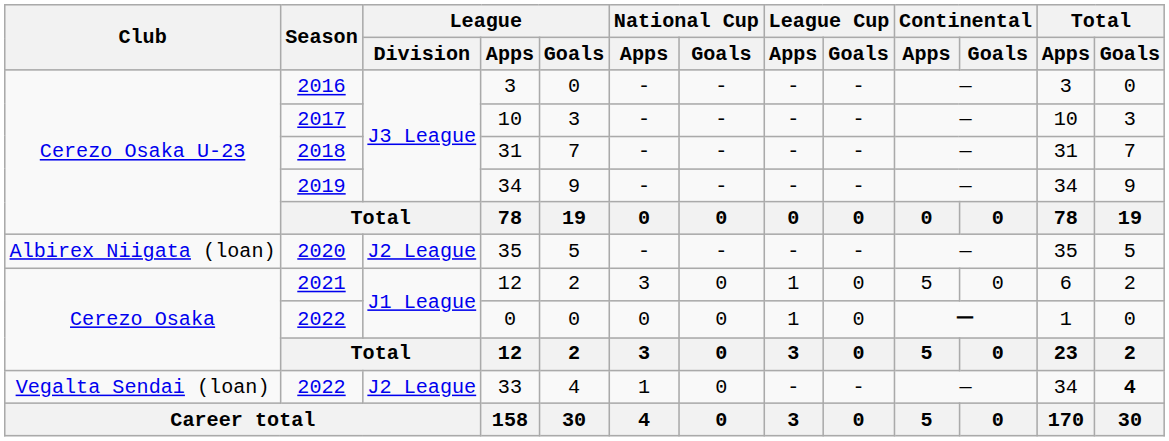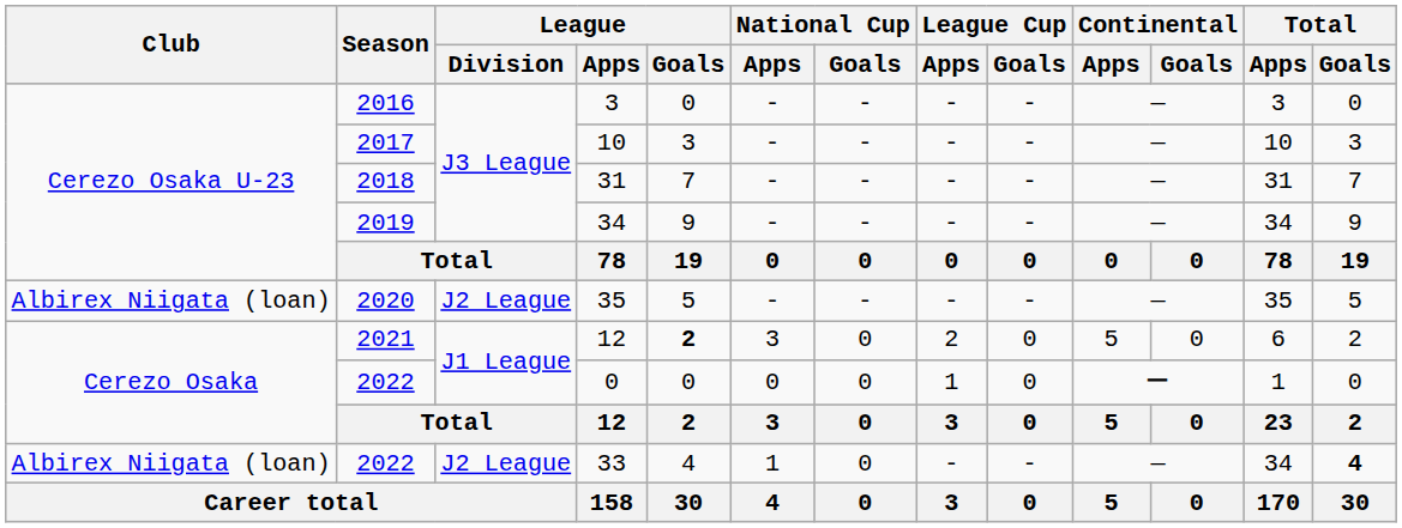2021 / 12 | League / Goals: normal -> bold
2021 / 12 | League Cup / Apps: 1 -> 2
33 | Club: Vegalta Sendai (loan) -> Albirex Niigata (loan)
